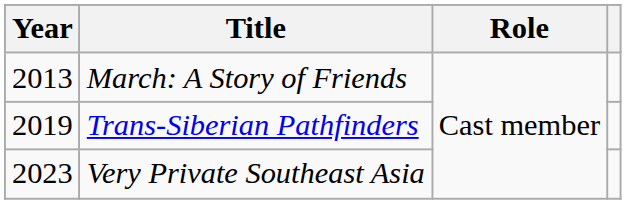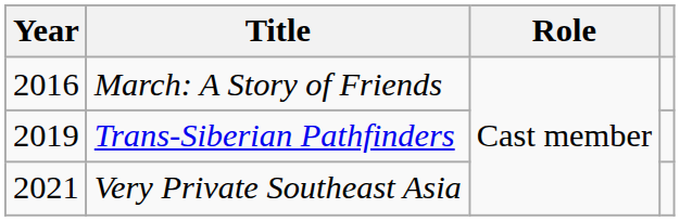March: A Story of Friends | Year: 2013 -> 2016
Very Private Southeast Asia | Year: 2023 -> 2021
